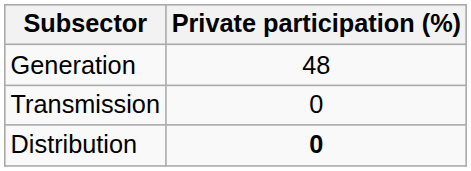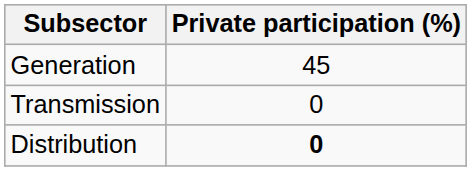Generation | Private participation (%): 48 -> 45
